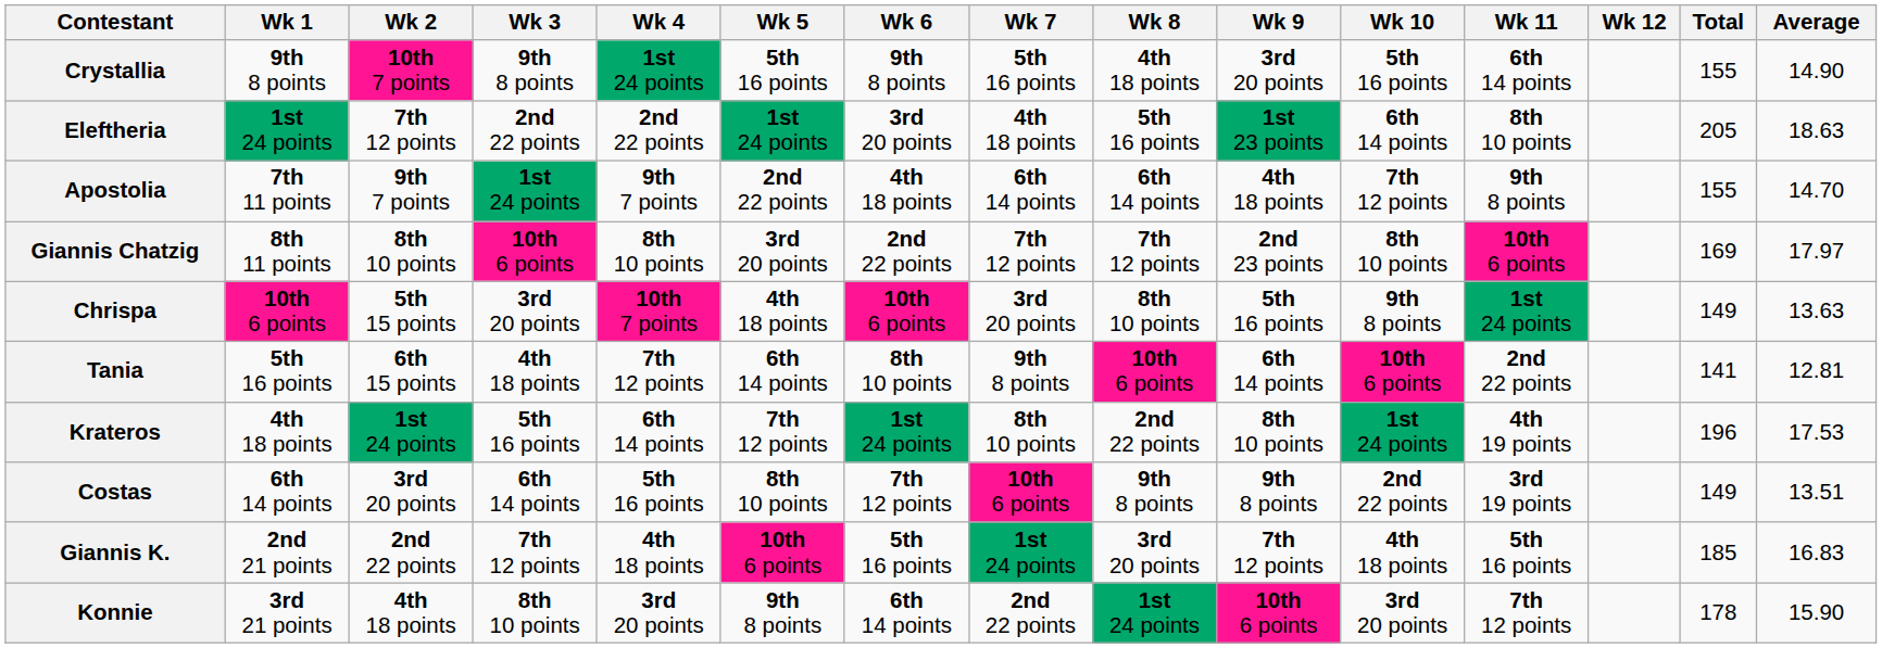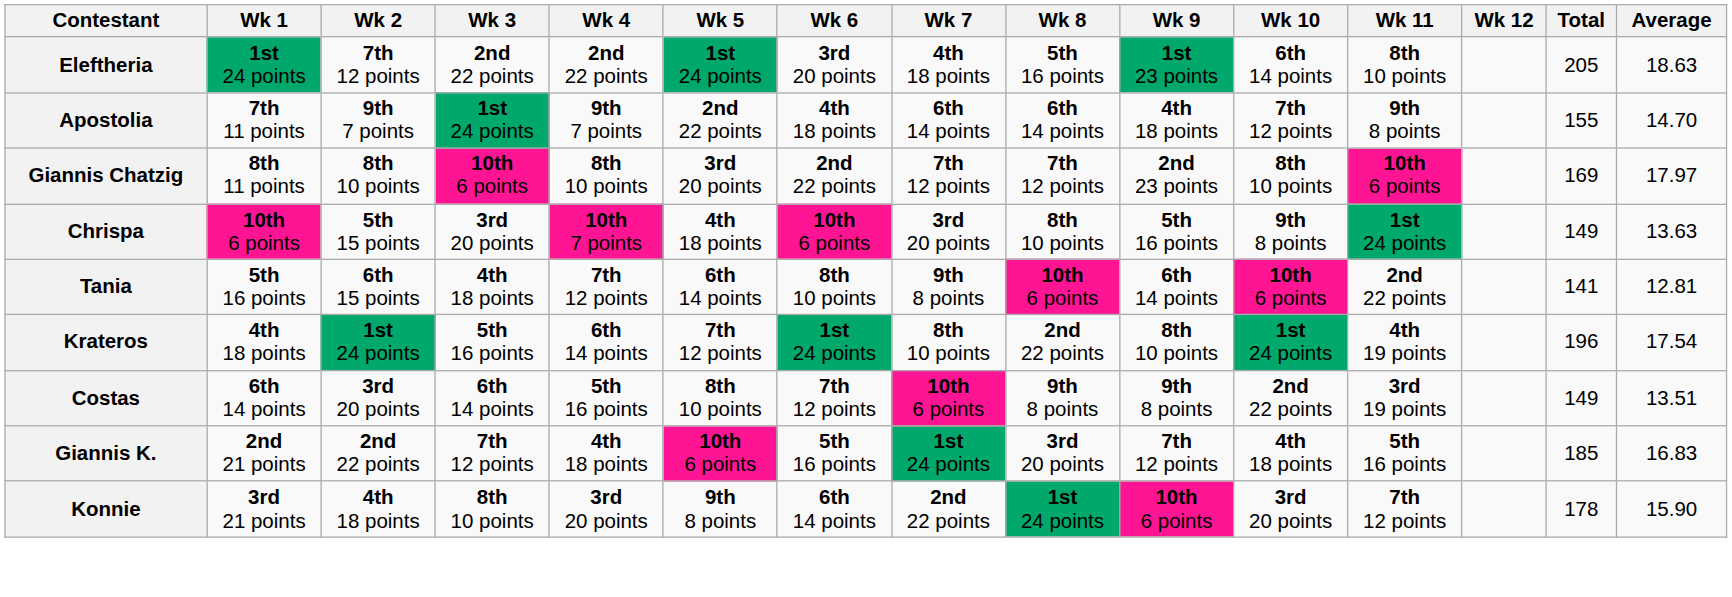- row: Crystallia | 9th 8 points | 10th 7 points | 9th 8 points | 1st 24 points | 5th 16 points | 9th 8 points | 5th 16 points | 4th 18 points | 3rd 20 points | 5th 16 points | 6th 14 points | 155 | 14.90
Krateros | Average: 17.53 -> 17.54
